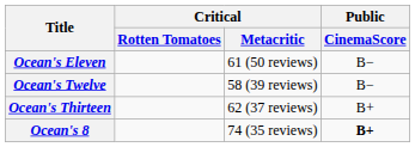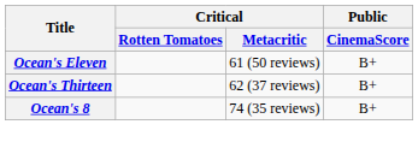Ocean's Eleven | Public / CinemaScore: B− -> B+
- row: Ocean's Twelve | 58 (39 reviews) | B−
Ocean's 8 | Public / CinemaScore: bold -> normal
